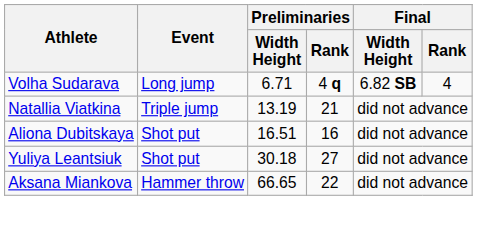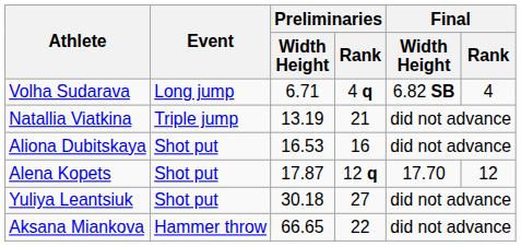Aliona Dubitskaya | Preliminaries / Width Height: 16.51 -> 16.53
+ row: Alena Kopets | Shot put | 17.87 | 12 q | 17.70 | 12
